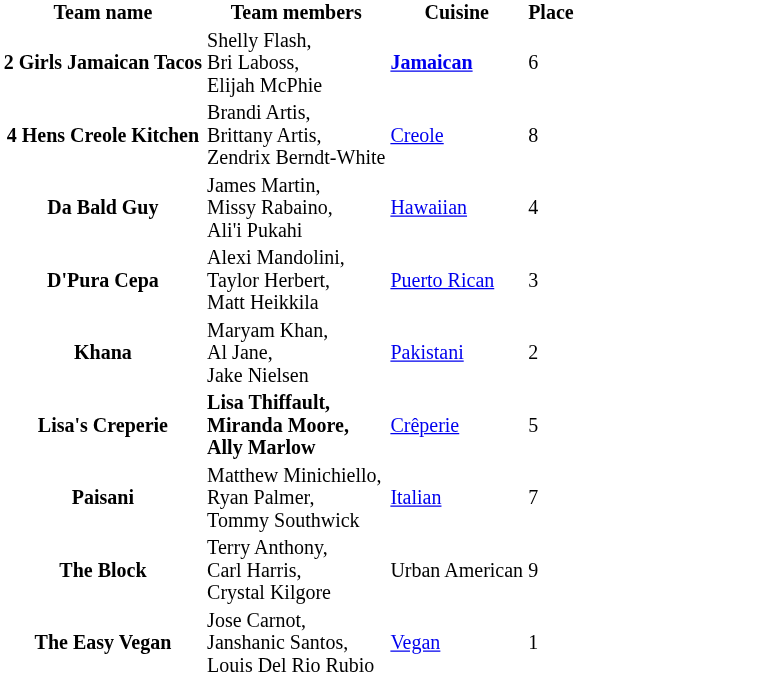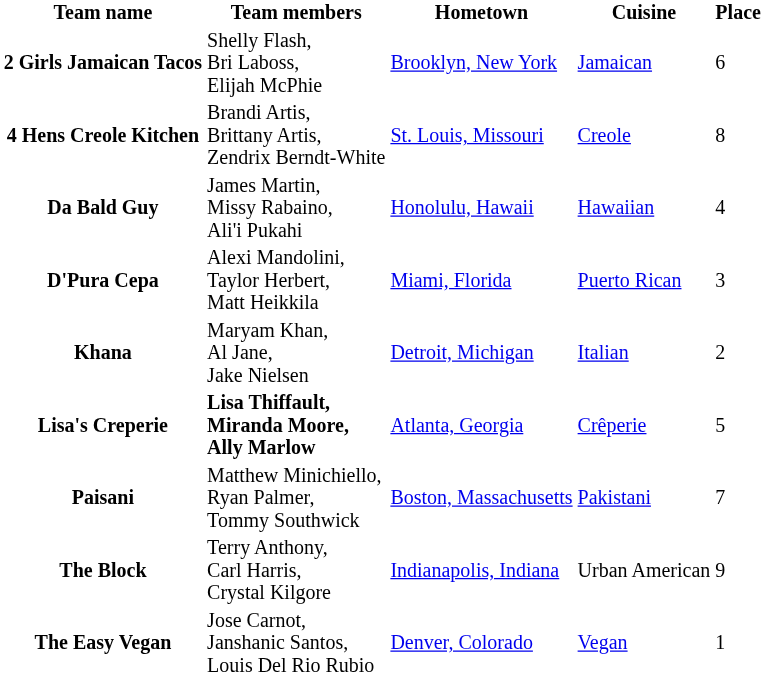+ column: Hometown | Brooklyn, New York | St. Louis, Missouri | Honolulu, Hawaii | Miami, Florida | Detroit, Michigan | Atlanta, Georgia | Boston, Massachusetts | Indianapolis, Indiana | Denver, Colorado
2 Girls Jamaican Tacos | Cuisine: bold -> normal
Khana | Cuisine: Pakistani -> Italian
Paisani | Cuisine: Italian -> Pakistani
